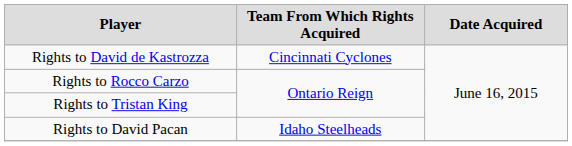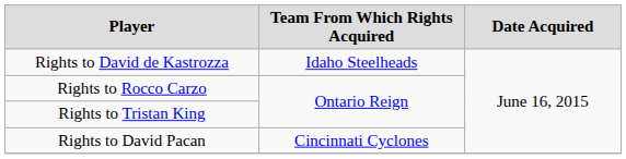Rights to David de Kastrozza | Team From Which Rights Acquired: Cincinnati Cyclones -> Idaho Steelheads
Rights to David Pacan | Team From Which Rights Acquired: Idaho Steelheads -> Cincinnati Cyclones
